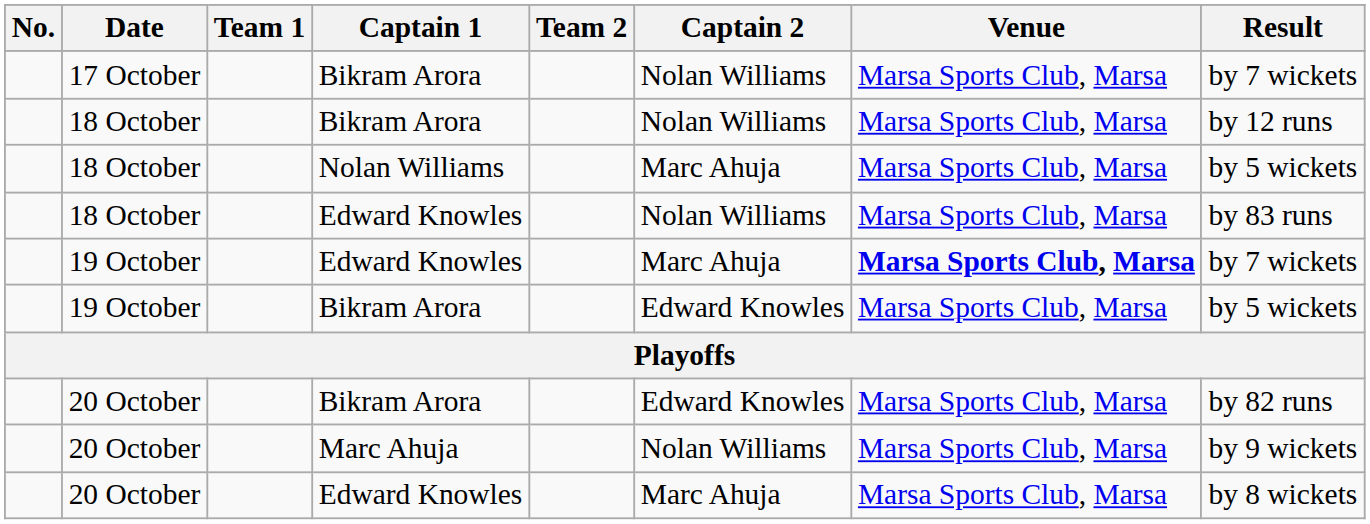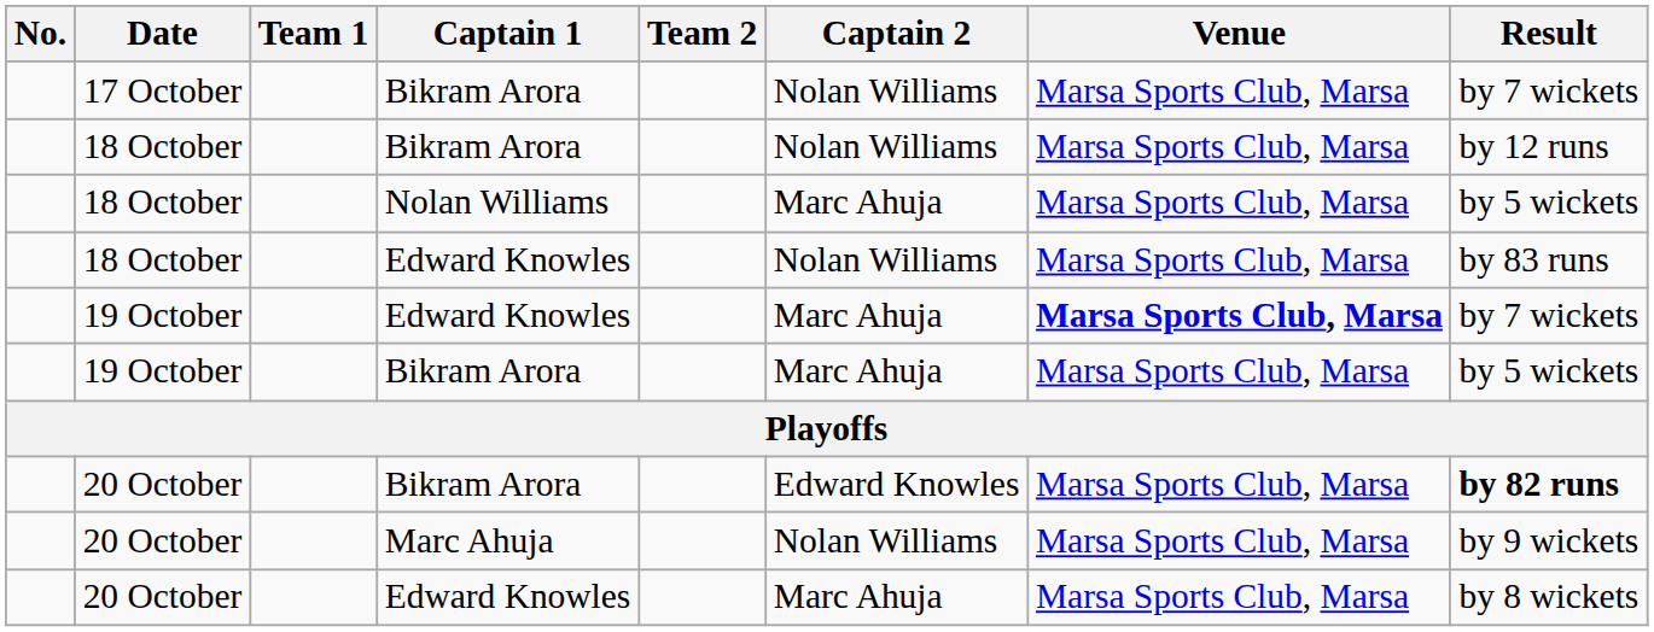19 October / Bikram Arora | Captain 2: Edward Knowles -> Marc Ahuja
20 October / Bikram Arora | Result: normal -> bold
